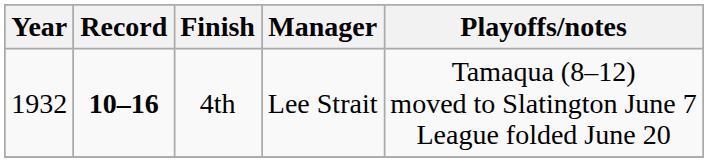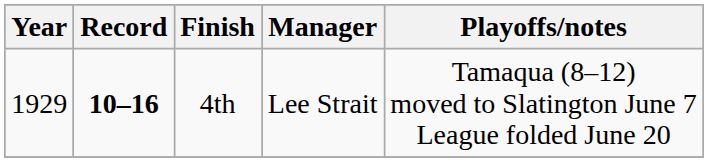4th | Year: 1932 -> 1929
